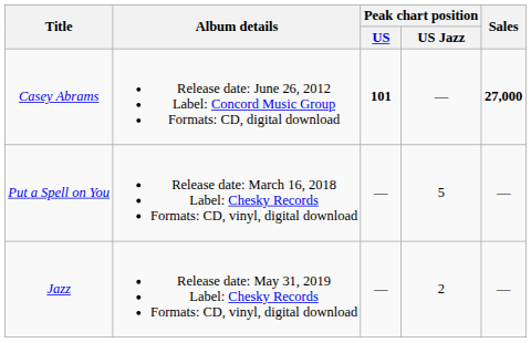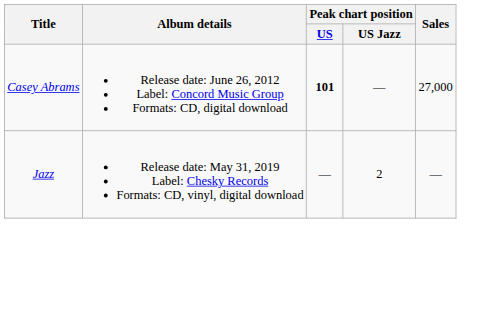Casey Abrams | Sales: bold -> normal
- row: Put a Spell on You | Release date: March 16, 2018 Label: Chesky Records Formats: CD, vinyl, digital download | — | 5 | —
